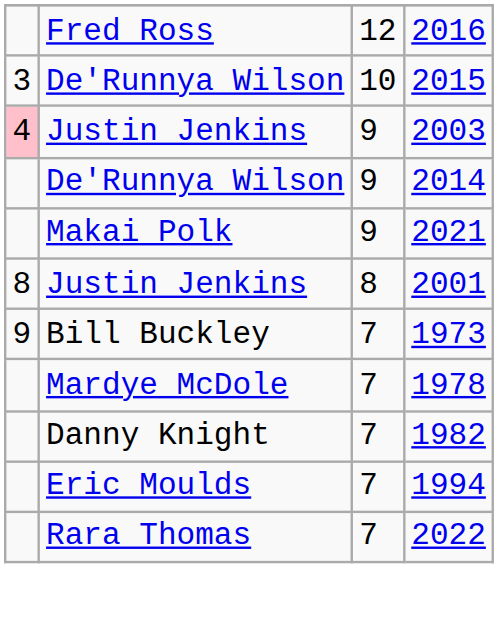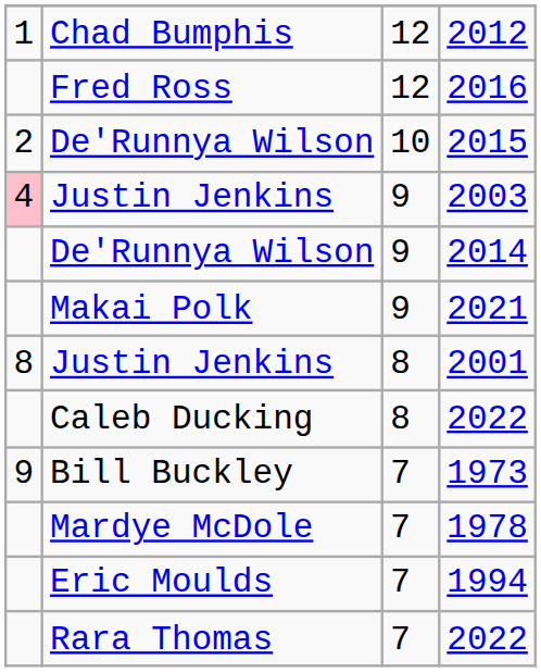+ row: 1 | Chad Bumphis | 12 | 2012
2015 | column 1: 3 -> 2
+ row: Caleb Ducking | 8 | 2022
- row: Danny Knight | 7 | 1982
